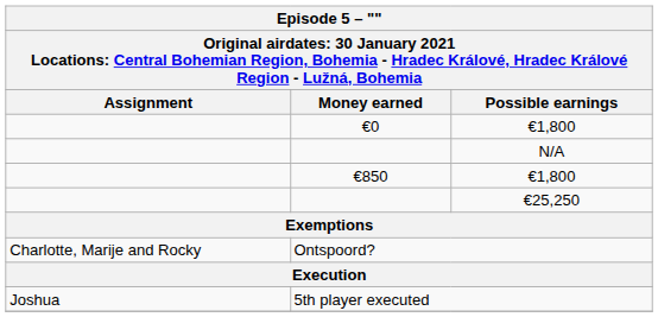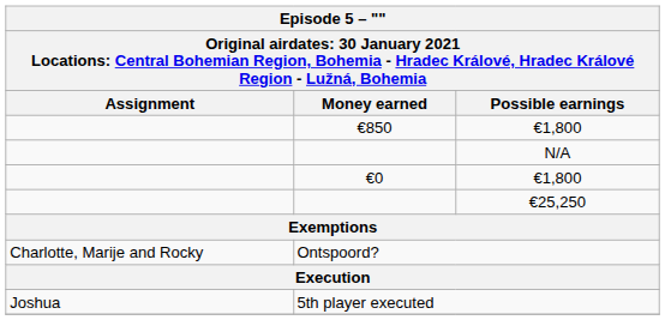rows swapped: €0 <-> €850
